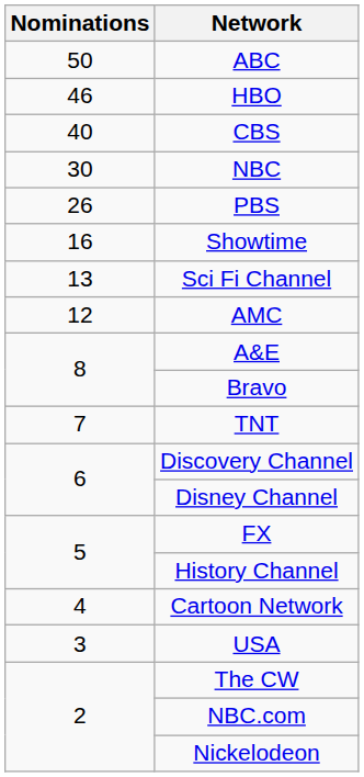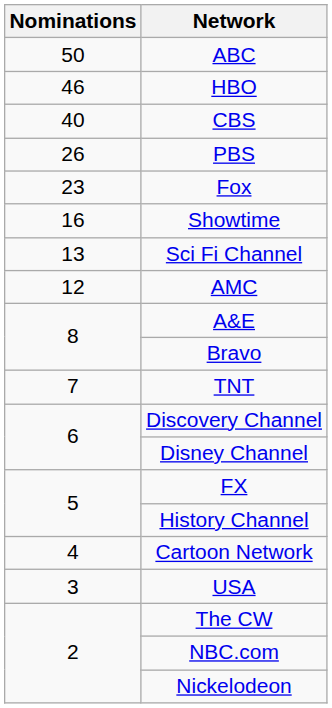- row: 30 | NBC
+ row: 23 | Fox
